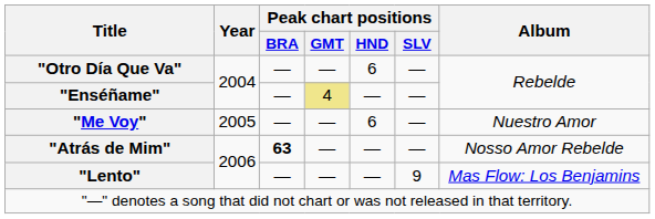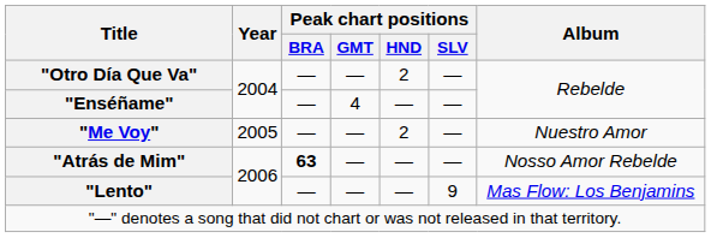"Otro Día Que Va" | Peak chart positions / HND: 6 -> 2
"Enséñame" | Peak chart positions / GMT: khaki background -> no background
"Me Voy" | Peak chart positions / HND: 6 -> 2
